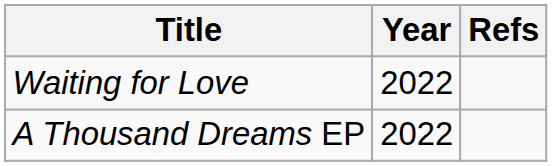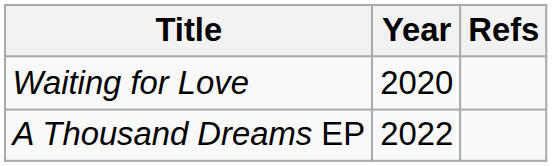Waiting for Love | Year: 2022 -> 2020
